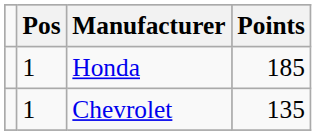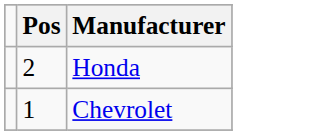- column: Points | 185 | 135
Honda | Pos: 1 -> 2
